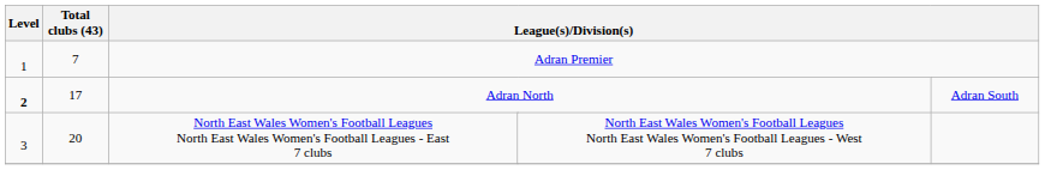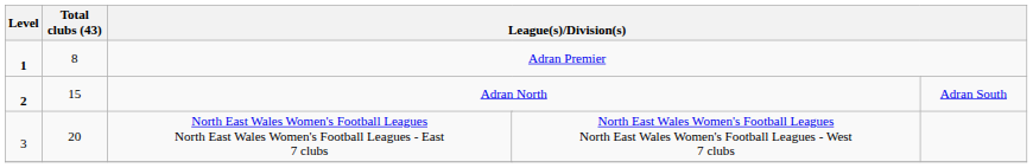Adran Premier | Level: normal -> bold
Adran Premier | Total clubs (43): 7 -> 8
Adran North | Total clubs (43): 17 -> 15
